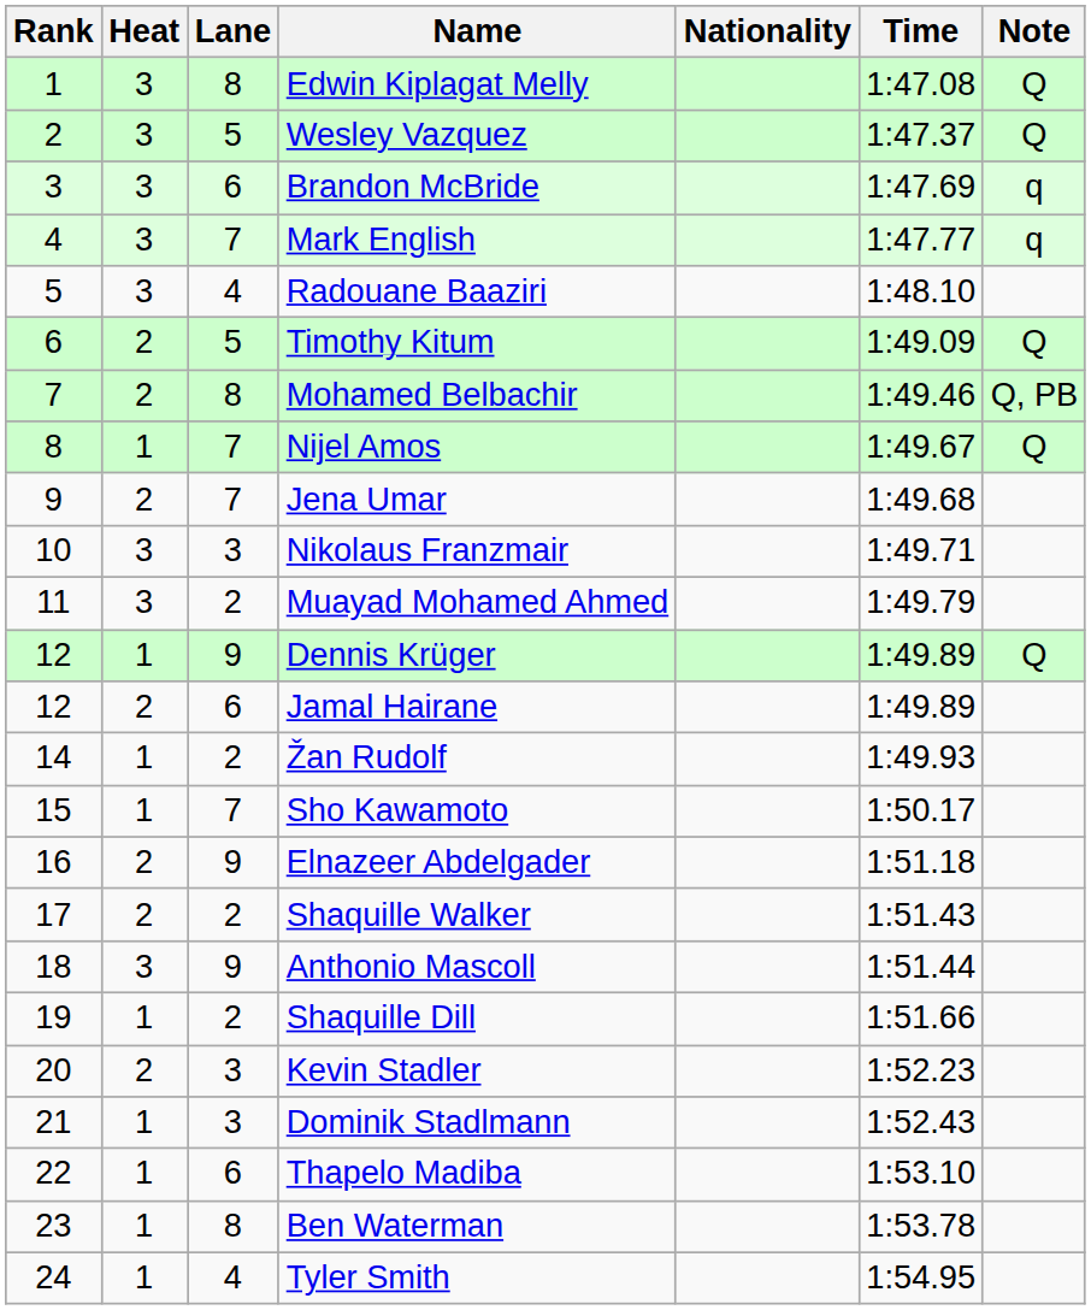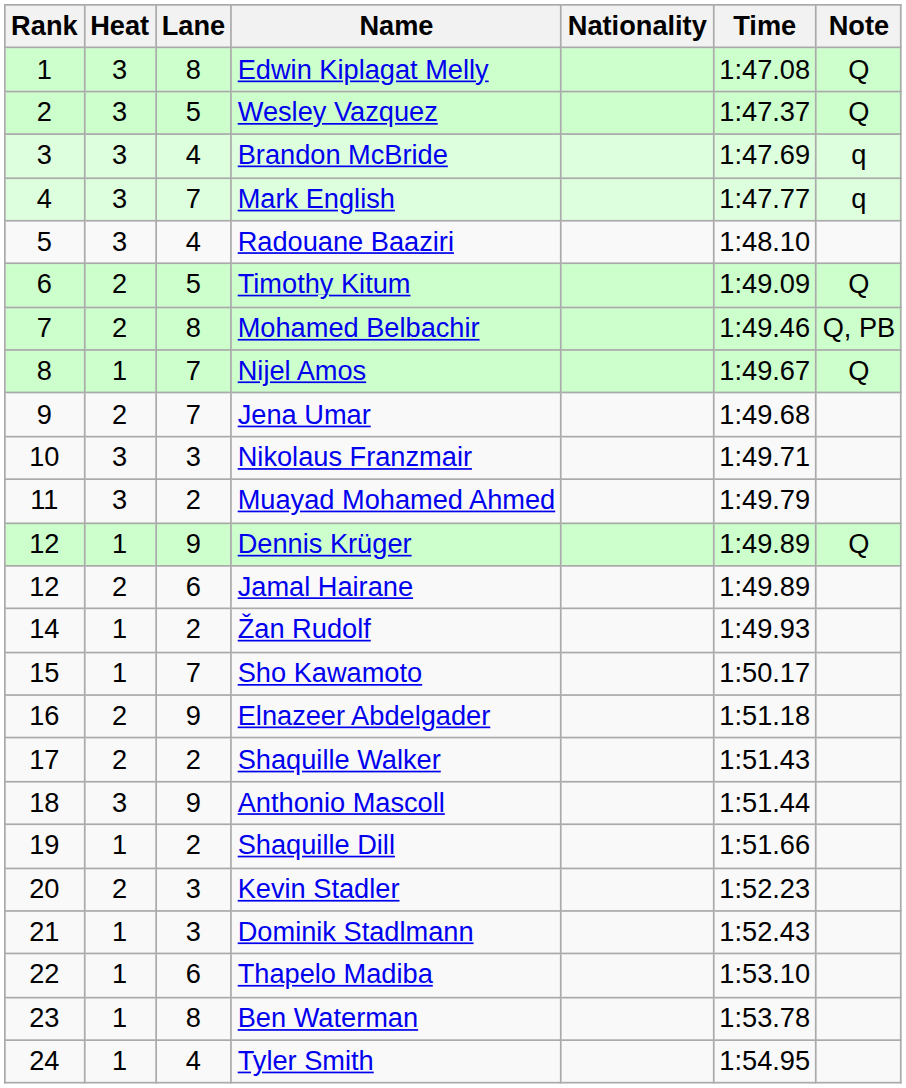Brandon McBride | Lane: 6 -> 4
